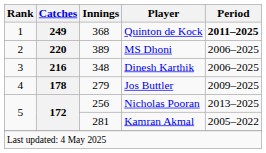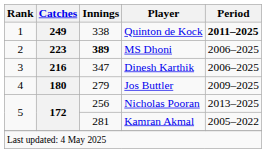Quinton de Kock | Innings: 368 -> 338
MS Dhoni | Catches: 220 -> 223
MS Dhoni | Innings: normal -> bold
Dinesh Karthik | Innings: 348 -> 347
Jos Buttler | Catches: 178 -> 180
